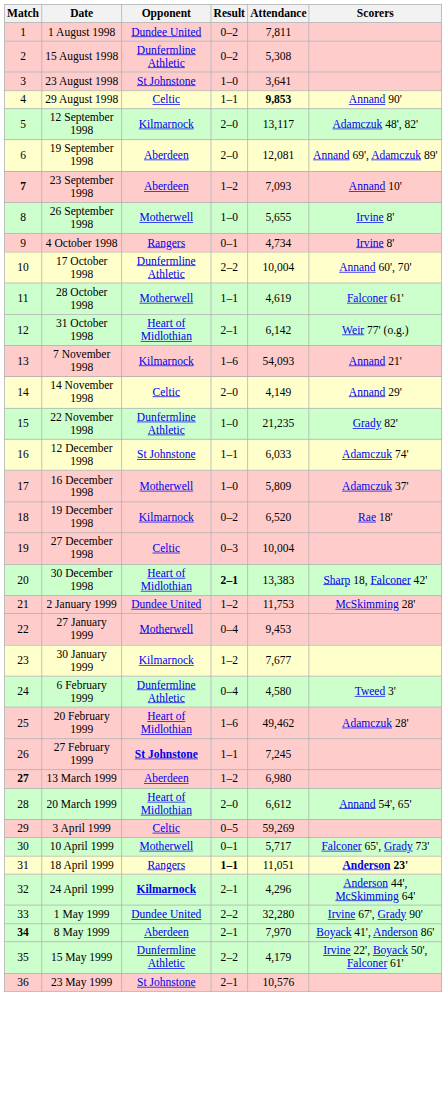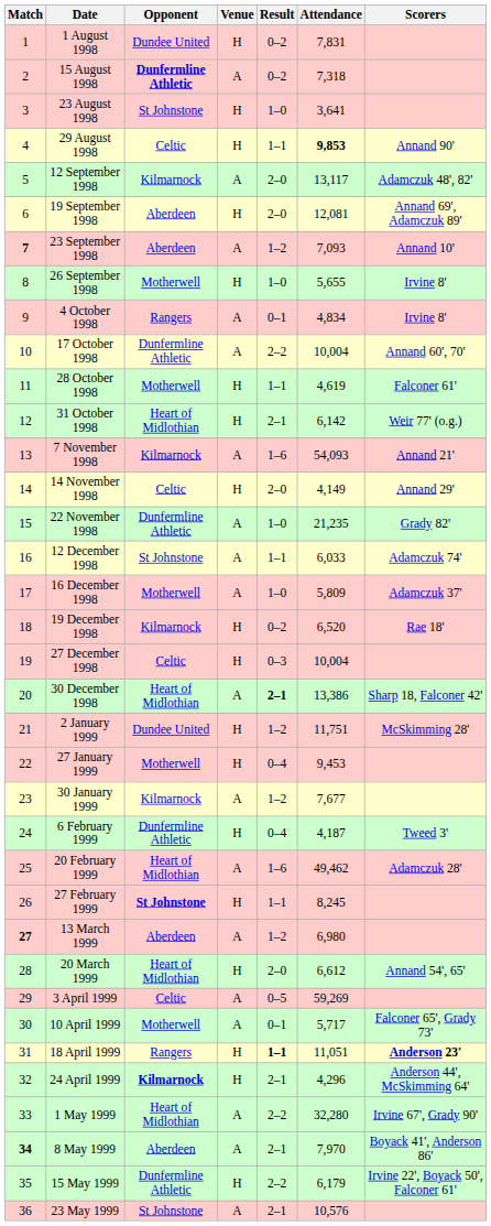+ column: Venue | H | A | H | H | A | H | A | H | A | A | H | H | A | H | A | A | A | H | H | A | H | H | A | H | A | H | A | H | A | A | H | H | A | A | H | A
1 August 1998 | Attendance: 7,811 -> 7,831
15 August 1998 | Opponent: normal -> bold
15 August 1998 | Attendance: 5,308 -> 7,318
4 October 1998 | Attendance: 4,734 -> 4,834
30 December 1998 | Attendance: 13,383 -> 13,386
2 January 1999 | Attendance: 11,753 -> 11,751
6 February 1999 | Attendance: 4,580 -> 4,187
27 February 1999 | Attendance: 7,245 -> 8,245
1 May 1999 | Opponent: Dundee United -> Heart of Midlothian
15 May 1999 | Attendance: 4,179 -> 6,179
